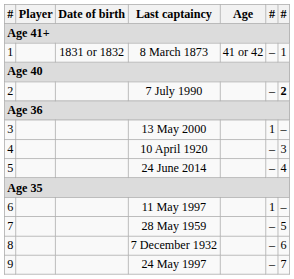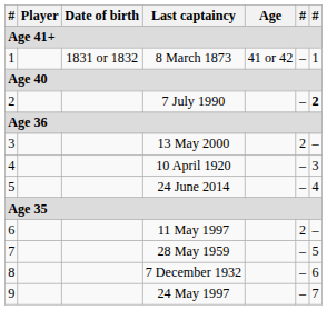13 May 2000 | column 6: 1 -> 2
11 May 1997 | column 6: 1 -> 2
